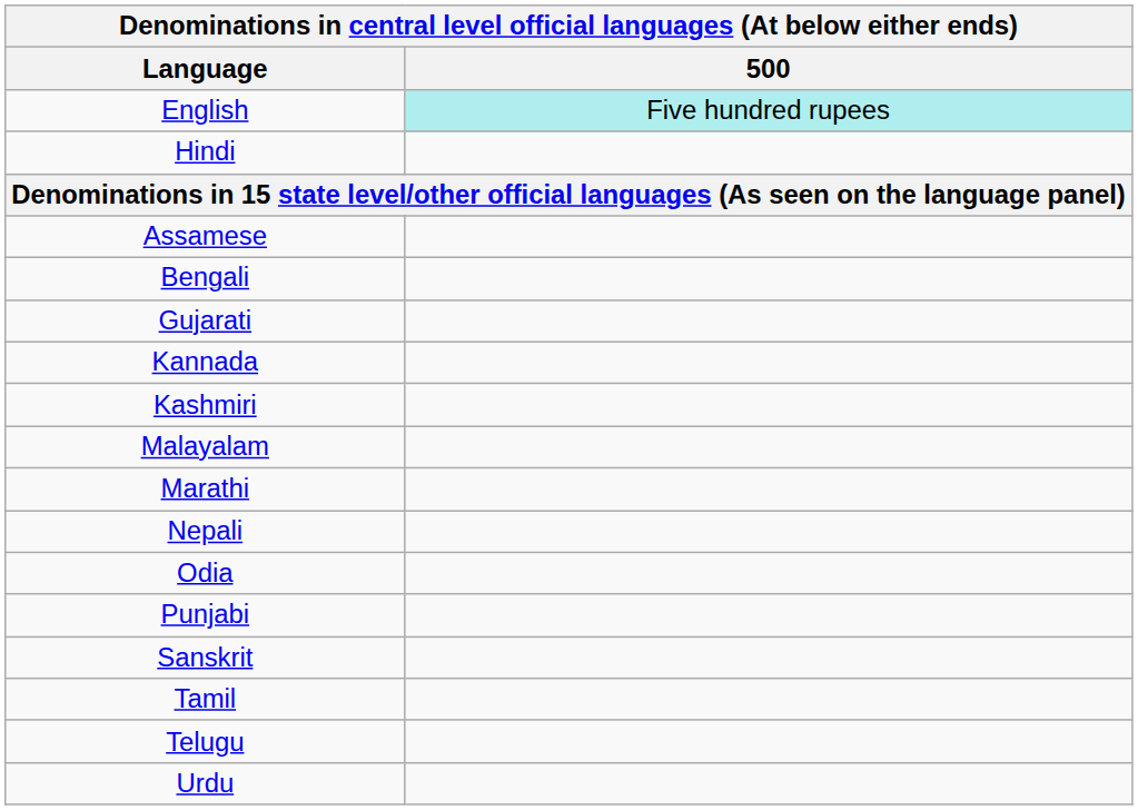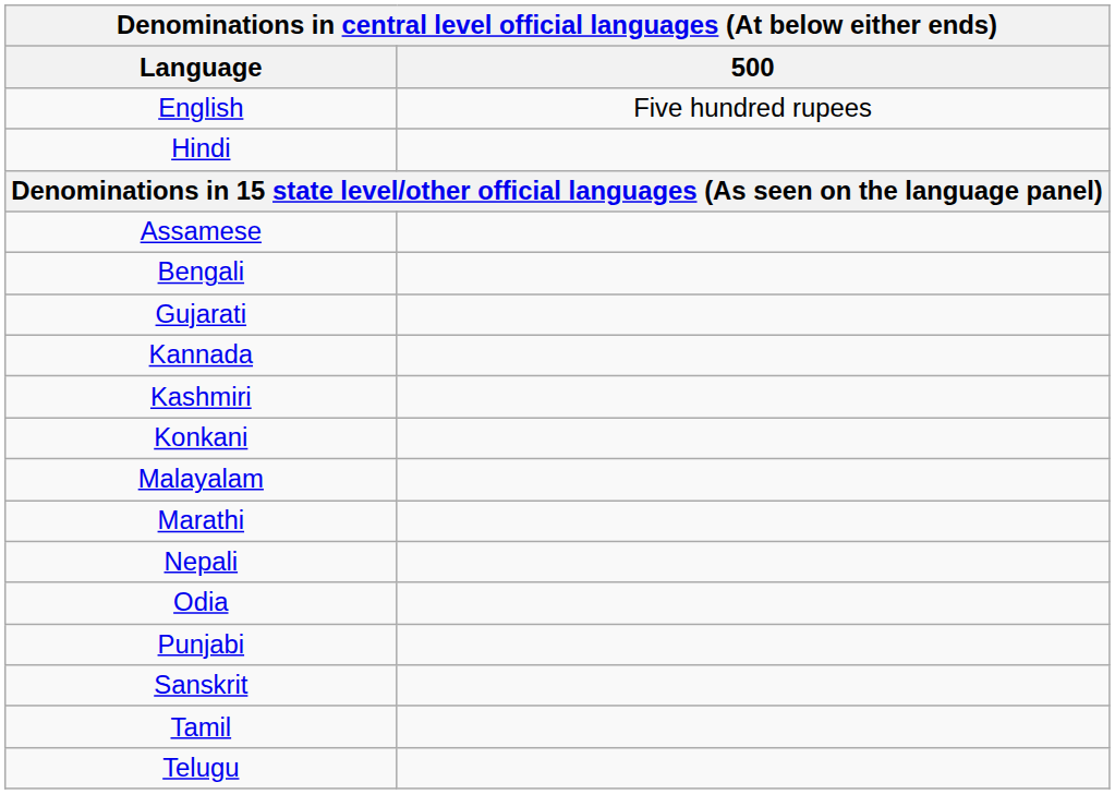English | 500: paleturquoise background -> no background
+ row: Konkani
- row: Urdu
